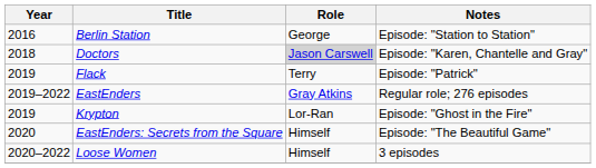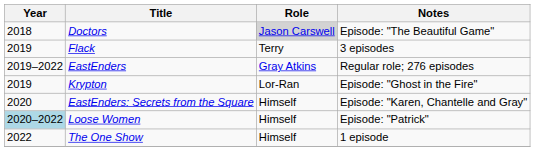- row: 2016 | Berlin Station | George | Episode: "Station to Station"
Doctors | Notes: Episode: "Karen, Chantelle and Gray" -> Episode: "The Beautiful Game"
Flack | Notes: Episode: "Patrick" -> 3 episodes
EastEnders: Secrets from the Square | Notes: Episode: "The Beautiful Game" -> Episode: "Karen, Chantelle and Gray"
Loose Women | Year: no background -> lightblue background
Loose Women | Notes: 3 episodes -> Episode: "Patrick"
+ row: 2022 | The One Show | Himself | 1 episode
